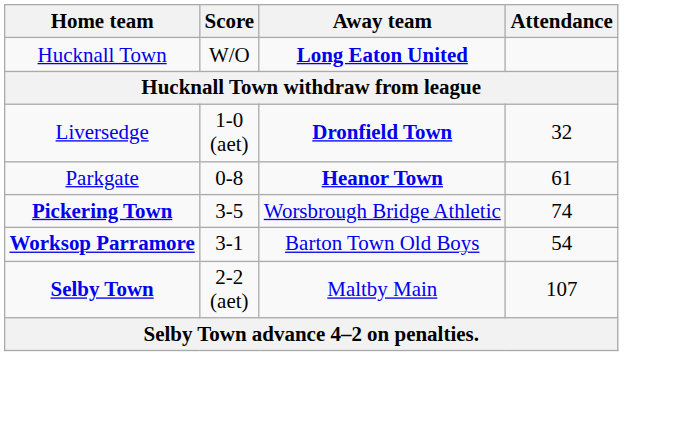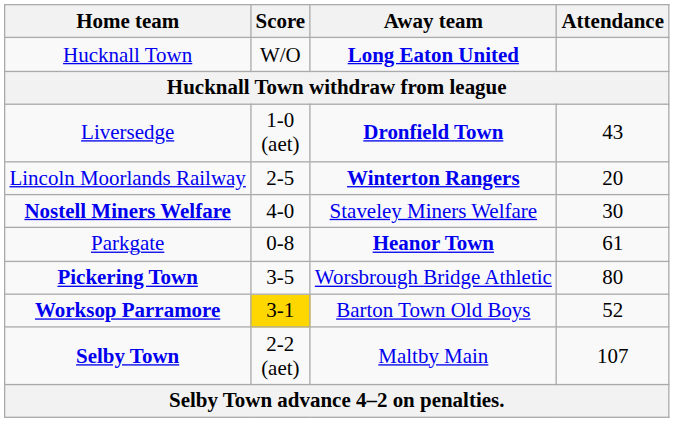Liversedge | Attendance: 32 -> 43
+ row: Lincoln Moorlands Railway | 2-5 | Winterton Rangers | 20
+ row: Nostell Miners Welfare | 4-0 | Staveley Miners Welfare | 30
Pickering Town | Attendance: 74 -> 80
Worksop Parramore | Score: no background -> gold background
Worksop Parramore | Attendance: 54 -> 52
